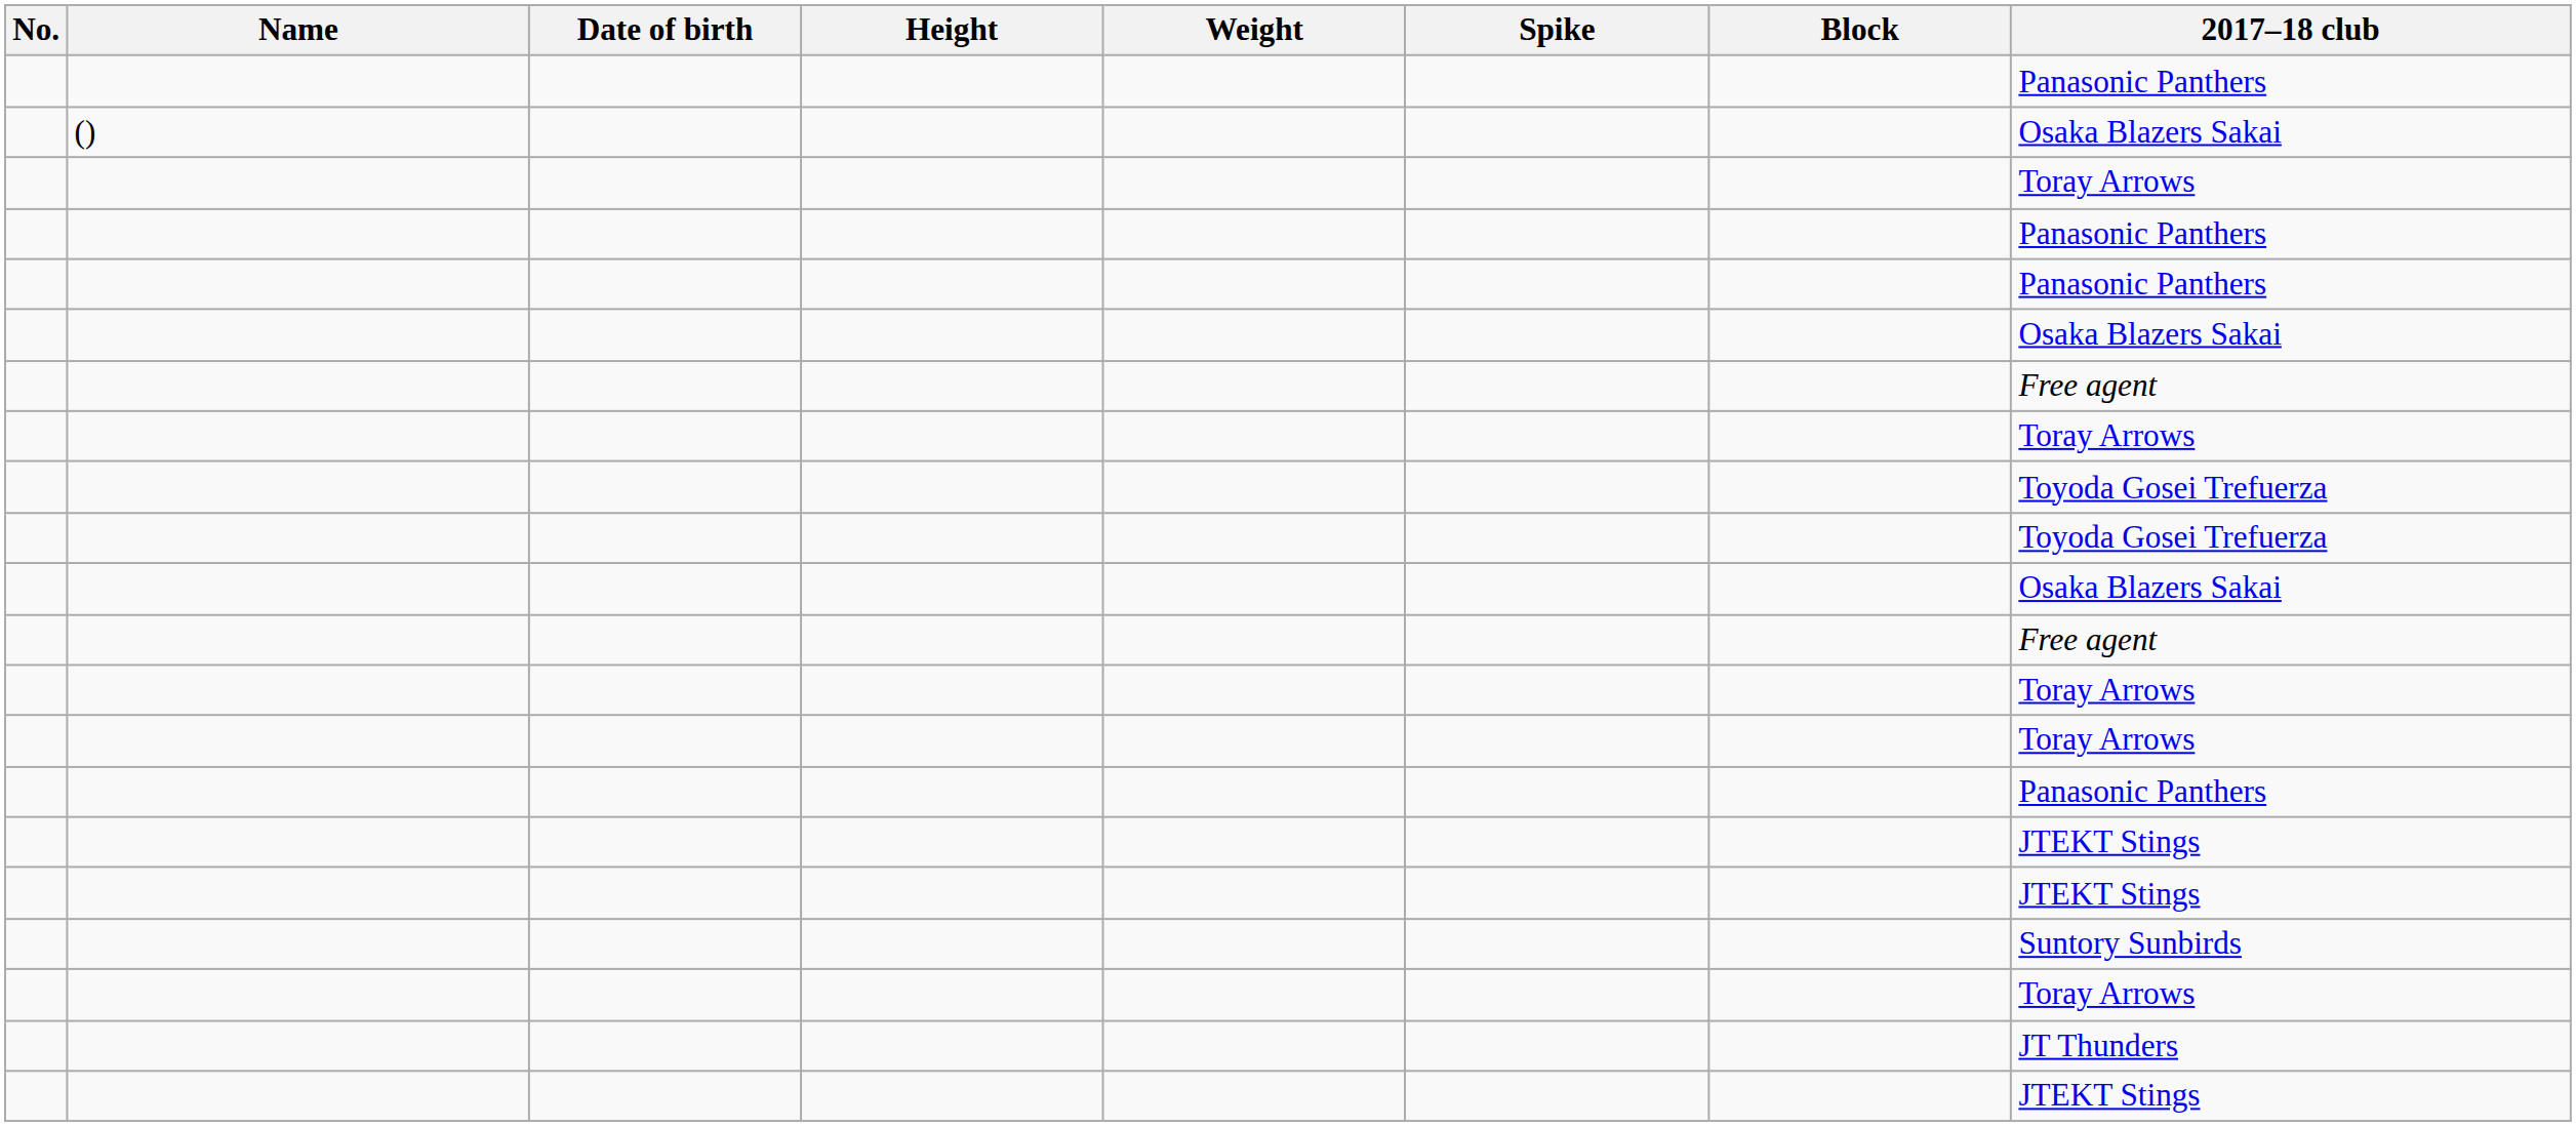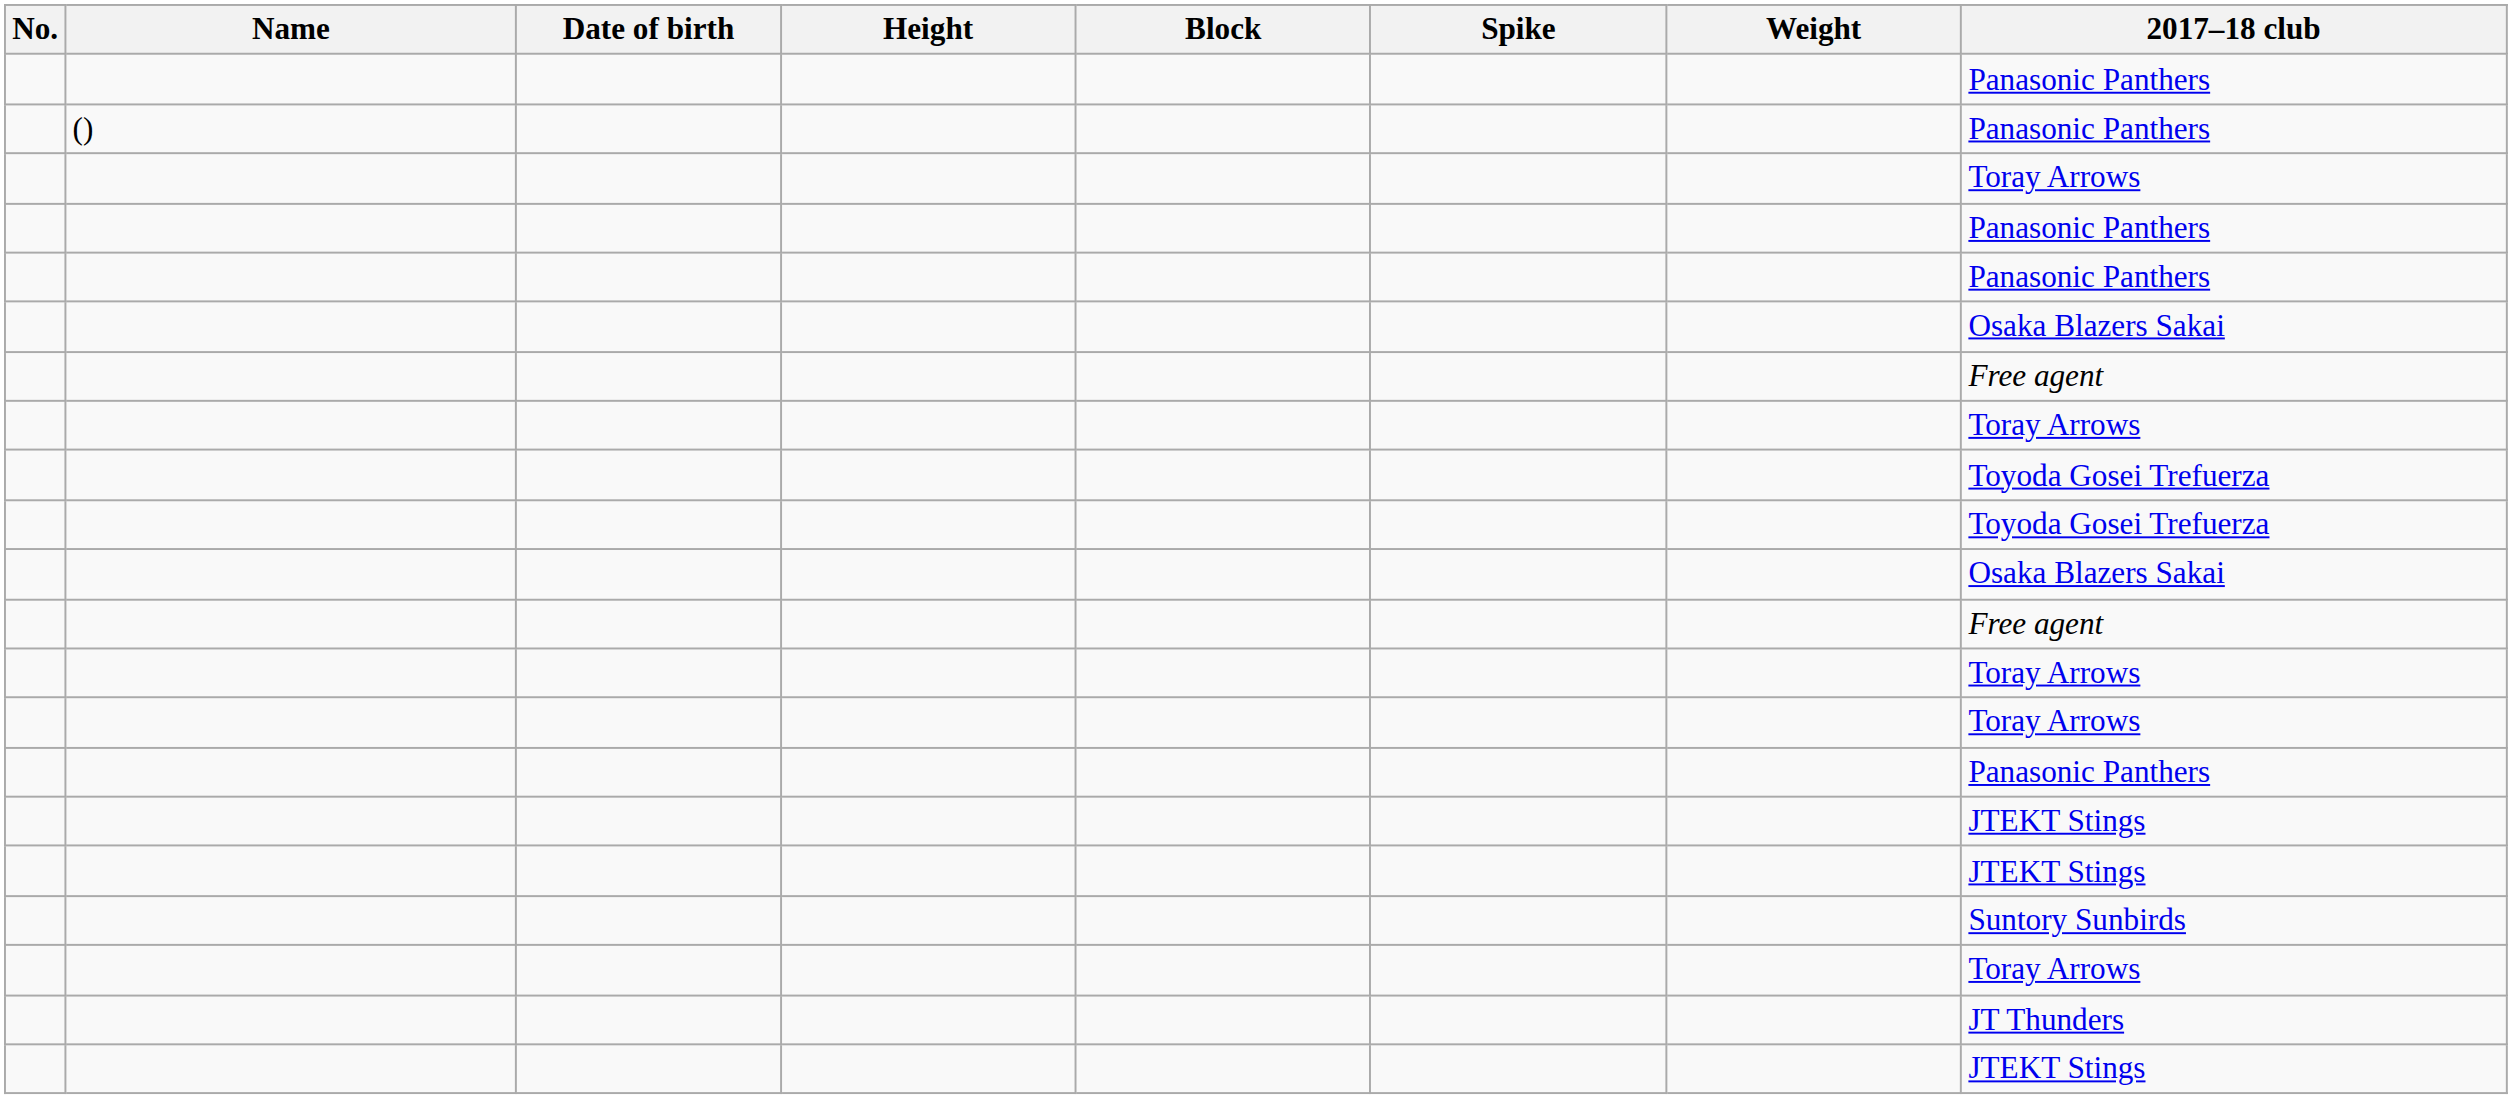columns swapped: Weight <-> Block
() | 2017–18 club: Osaka Blazers Sakai -> Panasonic Panthers
